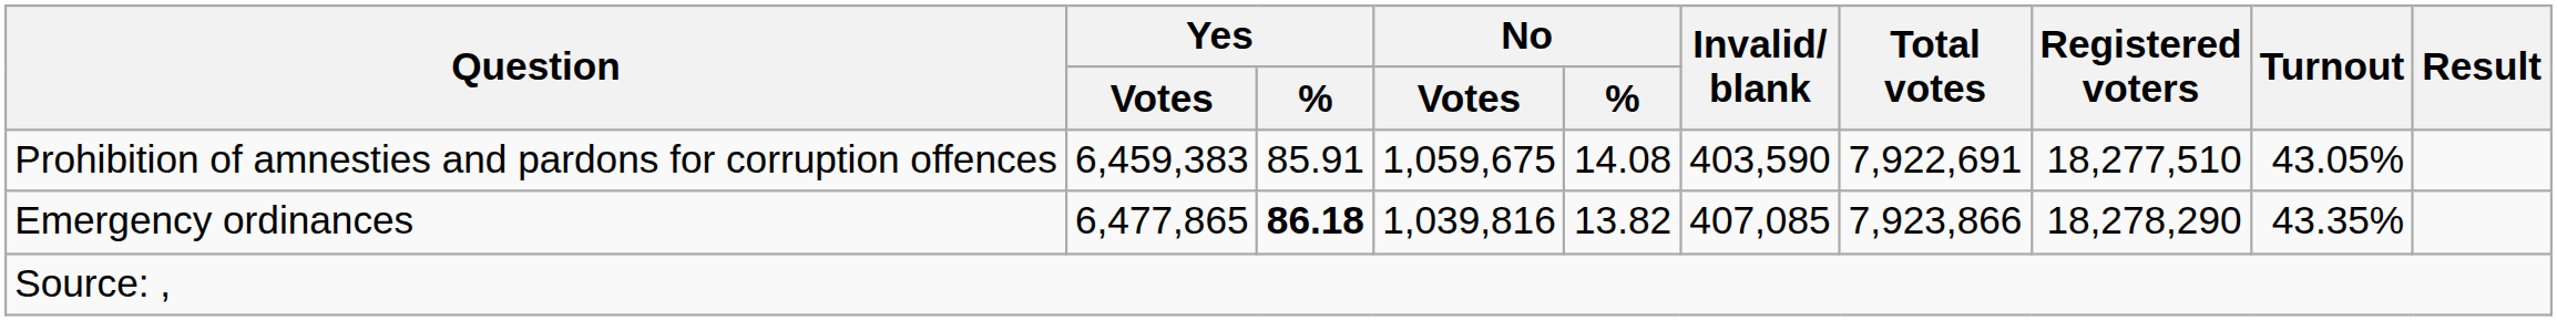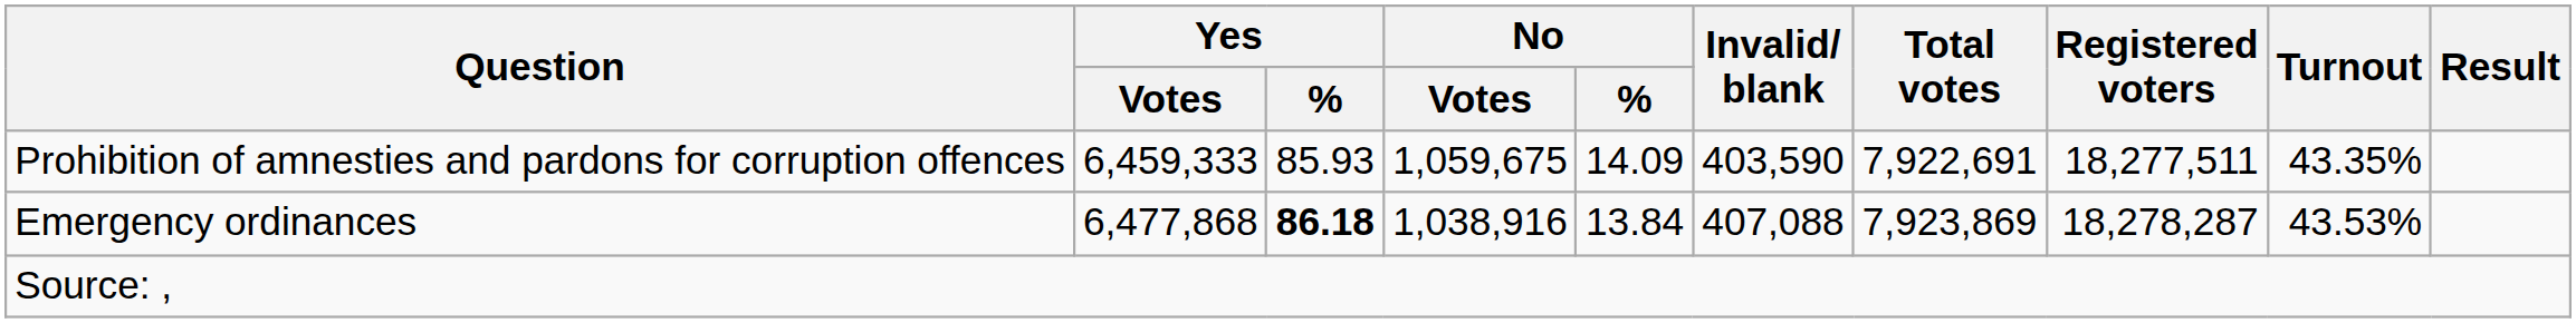Prohibition of amnesties and pardons for corruption offences | Yes / Votes: 6,459,383 -> 6,459,333
Prohibition of amnesties and pardons for corruption offences | Yes / %: 85.91 -> 85.93
Prohibition of amnesties and pardons for corruption offences | No / %: 14.08 -> 14.09
Prohibition of amnesties and pardons for corruption offences | Registered voters: 18,277,510 -> 18,277,511
Prohibition of amnesties and pardons for corruption offences | Turnout: 43.05% -> 43.35%
Emergency ordinances | Yes / Votes: 6,477,865 -> 6,477,868
Emergency ordinances | No / Votes: 1,039,816 -> 1,038,916
Emergency ordinances | No / %: 13.82 -> 13.84
Emergency ordinances | Invalid/ blank: 407,085 -> 407,088
Emergency ordinances | Total votes: 7,923,866 -> 7,923,869
Emergency ordinances | Registered voters: 18,278,290 -> 18,278,287
Emergency ordinances | Turnout: 43.35% -> 43.53%
